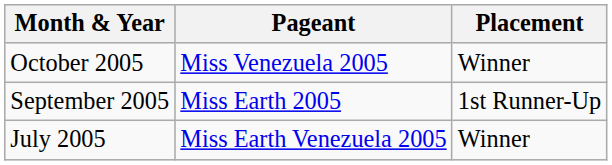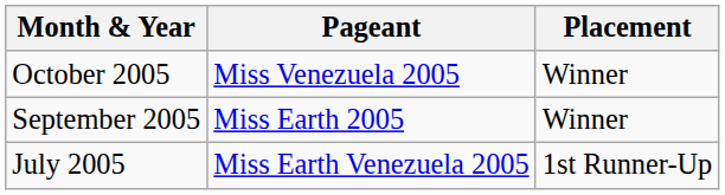September 2005 | Placement: 1st Runner-Up -> Winner
July 2005 | Placement: Winner -> 1st Runner-Up
